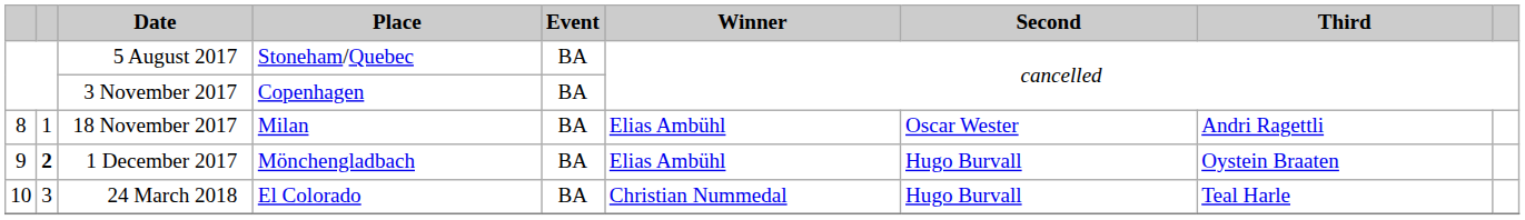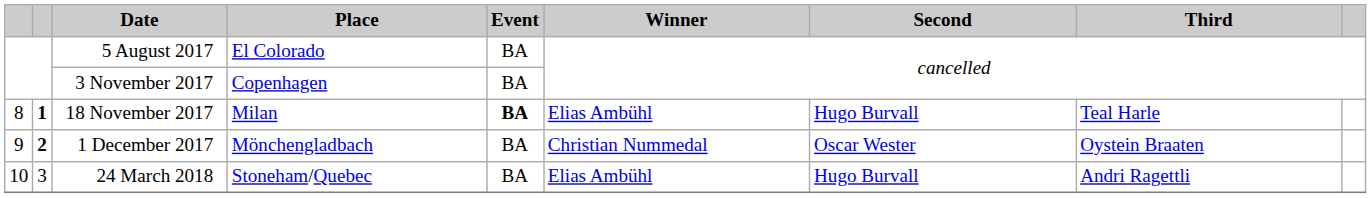5 August 2017 | Place: Stoneham/Quebec -> El Colorado
18 November 2017 | column 2: normal -> bold
18 November 2017 | Event: normal -> bold
18 November 2017 | Second: Oscar Wester -> Hugo Burvall
18 November 2017 | Third: Andri Ragettli -> Teal Harle
1 December 2017 | Winner: Elias Ambühl -> Christian Nummedal
1 December 2017 | Second: Hugo Burvall -> Oscar Wester
24 March 2018 | Place: El Colorado -> Stoneham/Quebec
24 March 2018 | Winner: Christian Nummedal -> Elias Ambühl
24 March 2018 | Third: Teal Harle -> Andri Ragettli
